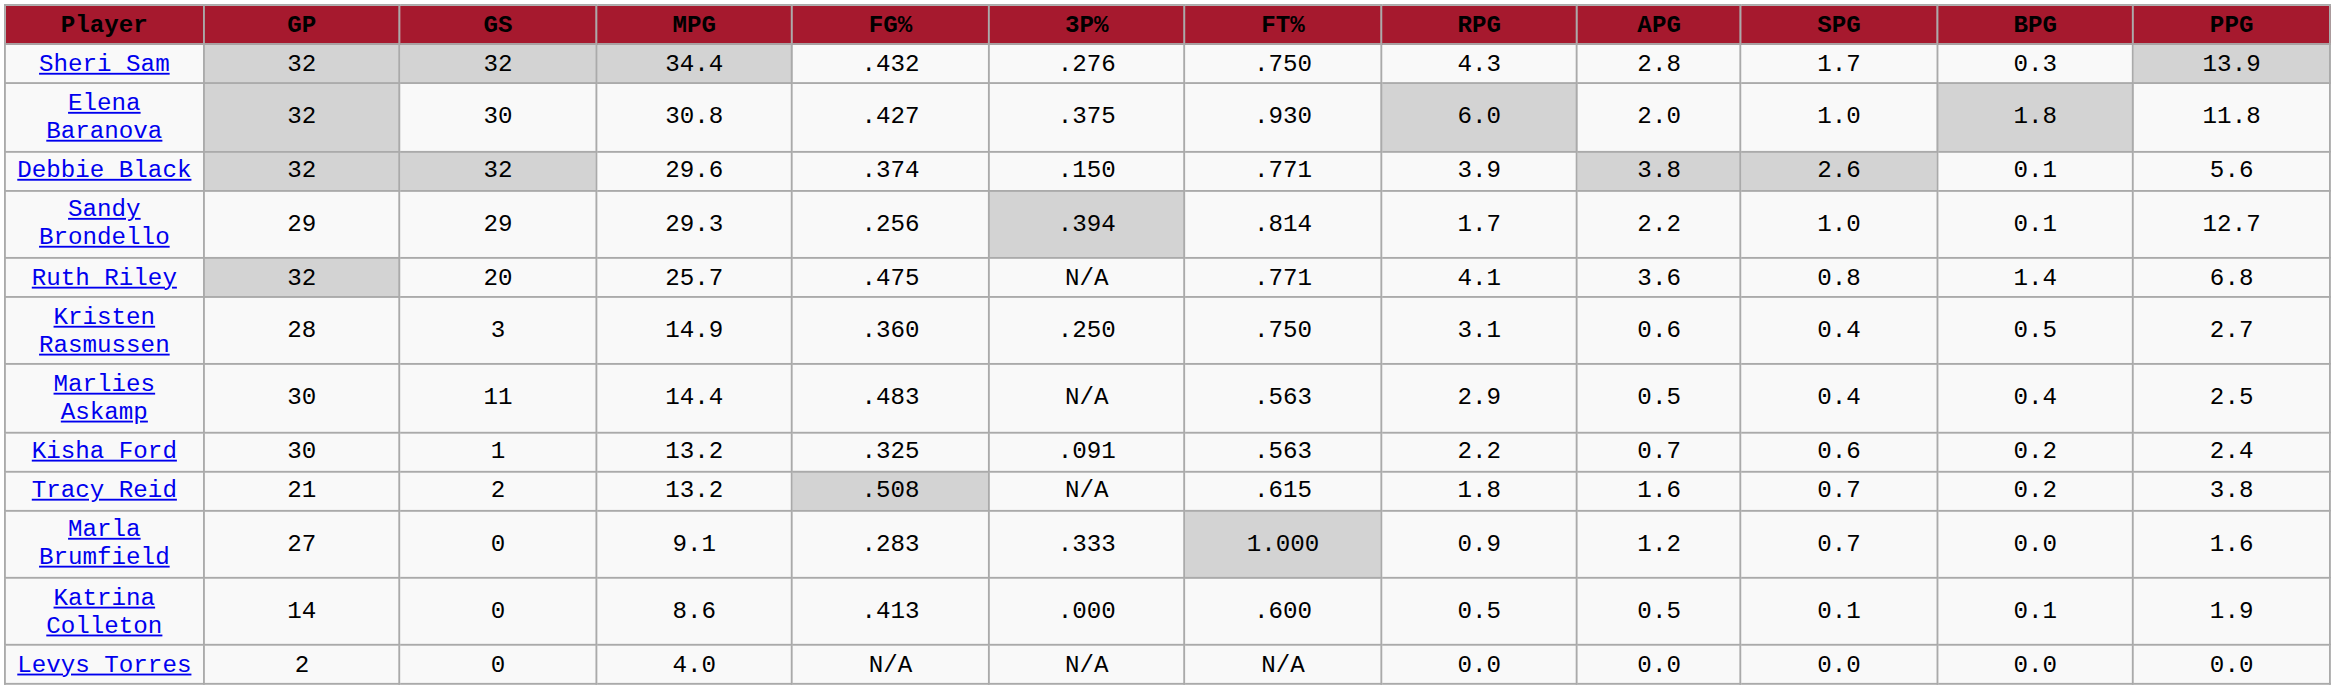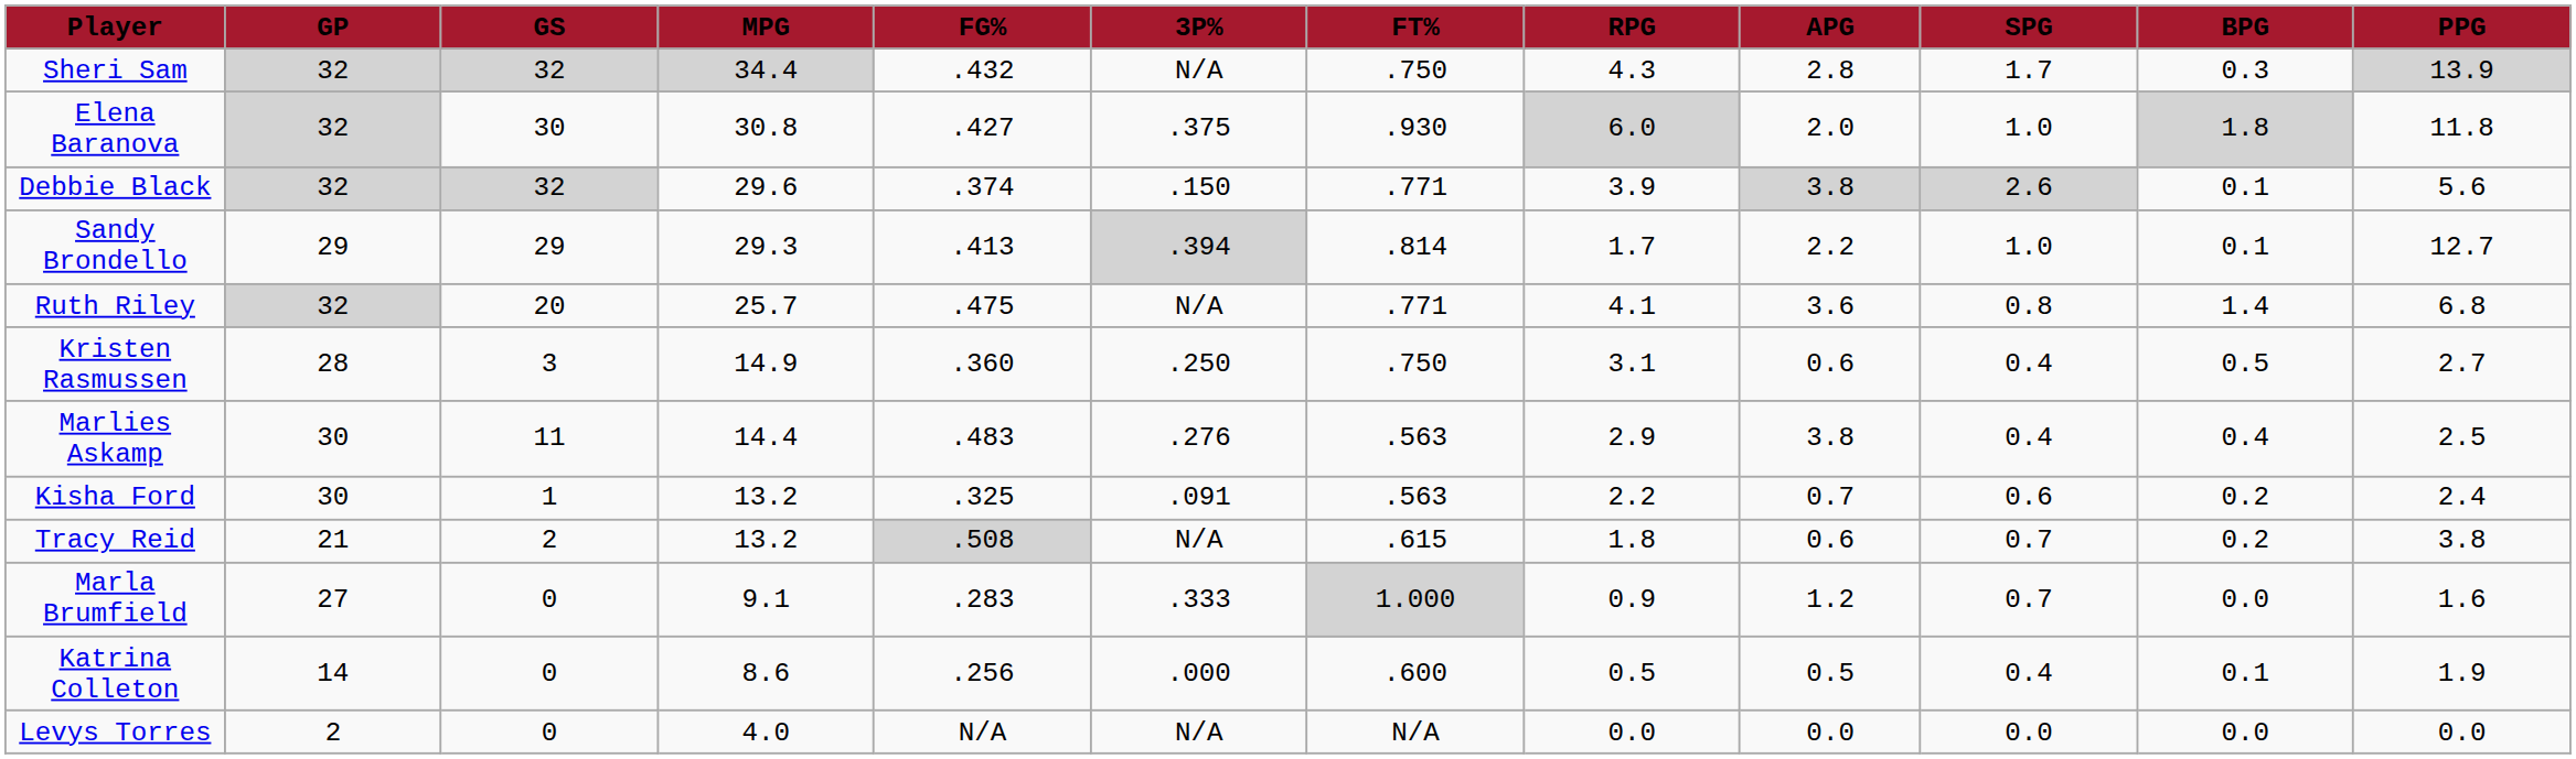Sheri Sam | 3P%: .276 -> N/A
Sandy Brondello | FG%: .256 -> .413
Marlies Askamp | 3P%: N/A -> .276
Marlies Askamp | APG: 0.5 -> 3.8
Tracy Reid | APG: 1.6 -> 0.6
Katrina Colleton | FG%: .413 -> .256
Katrina Colleton | SPG: 0.1 -> 0.4
